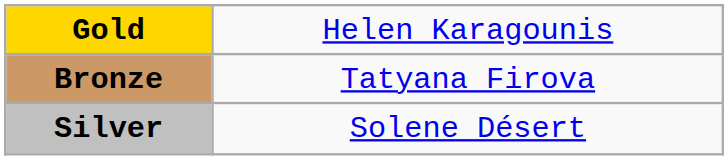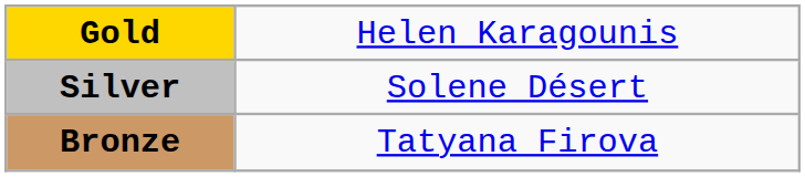rows swapped: Silver <-> Bronze
